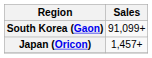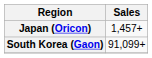rows swapped: South Korea (Gaon) <-> Japan (Oricon)
